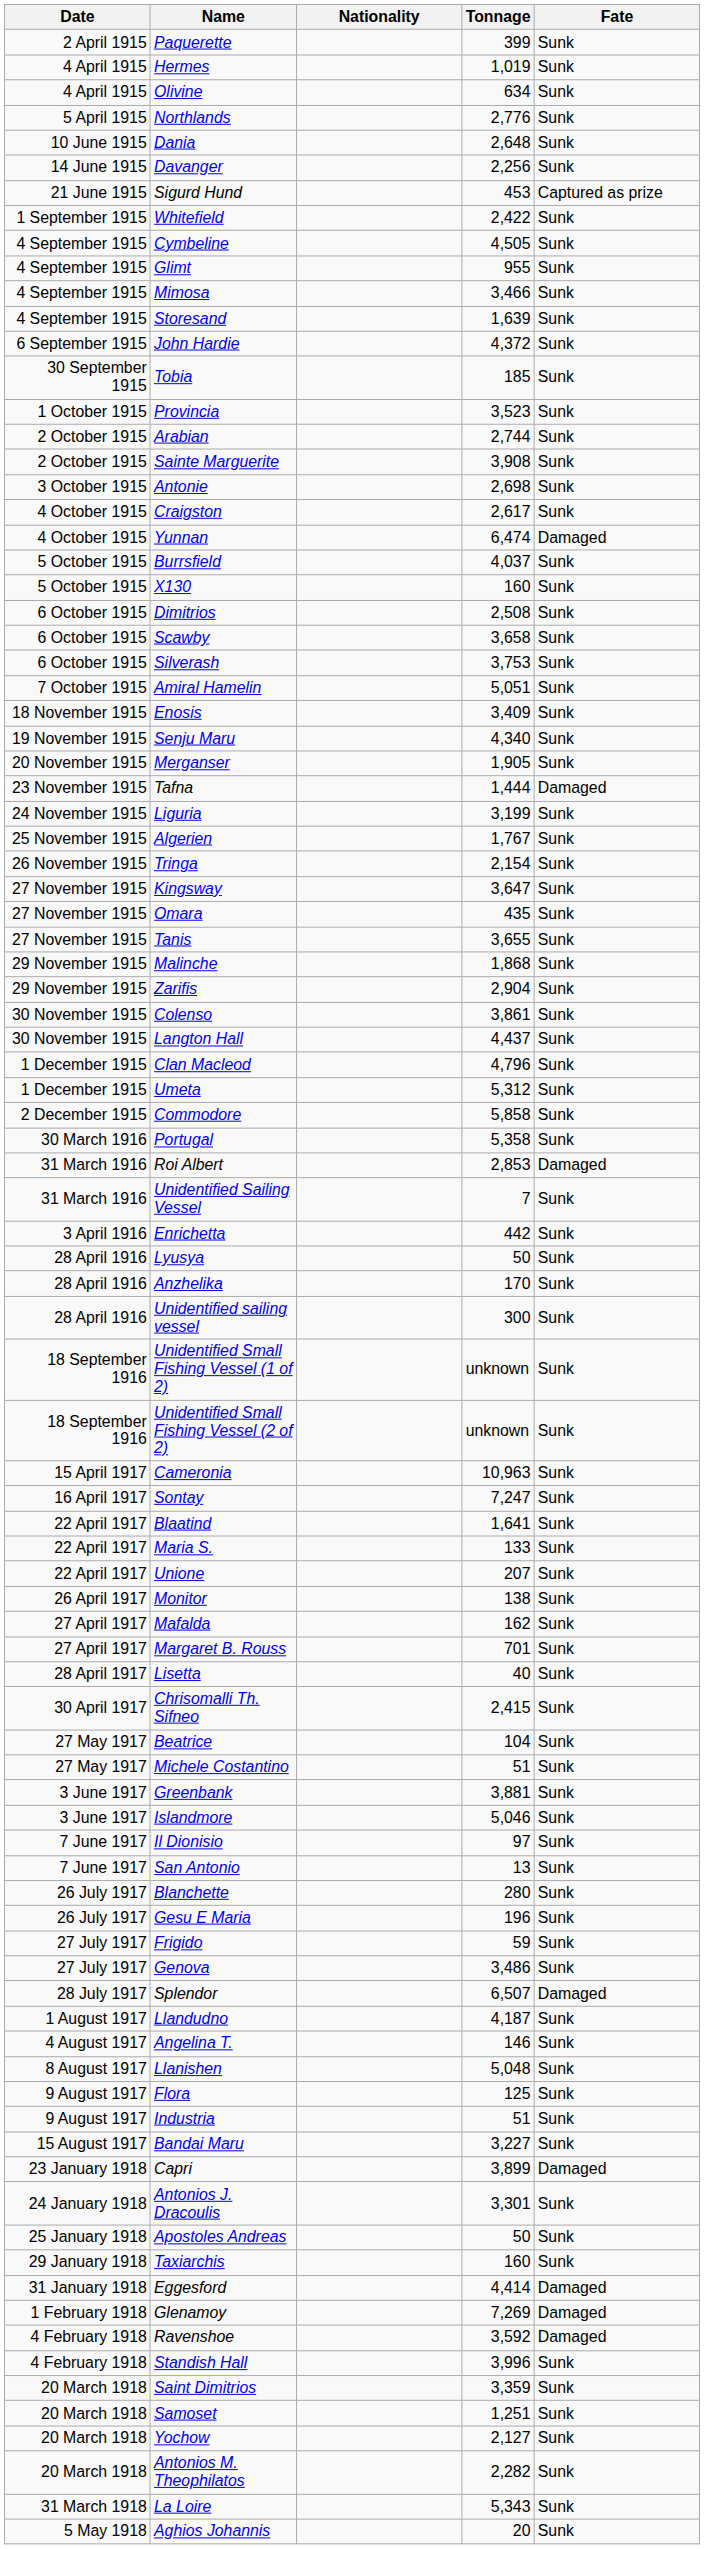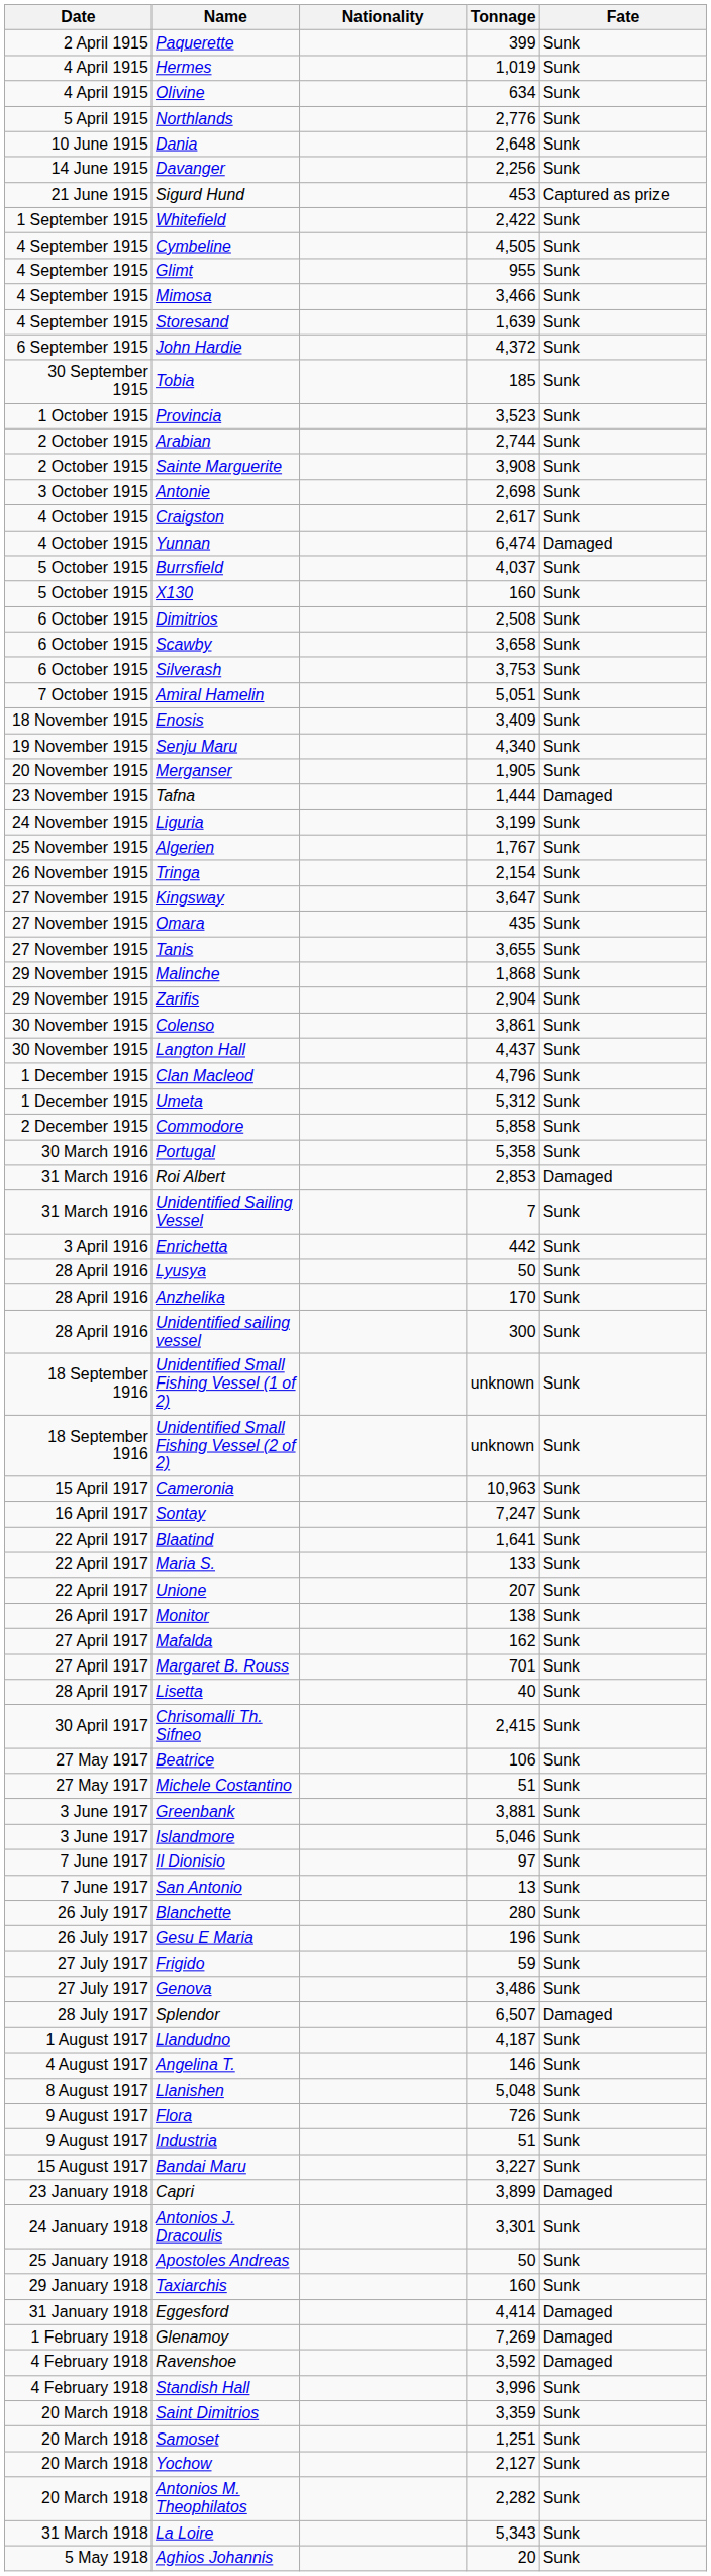Beatrice | Tonnage: 104 -> 106
Flora | Tonnage: 125 -> 726
